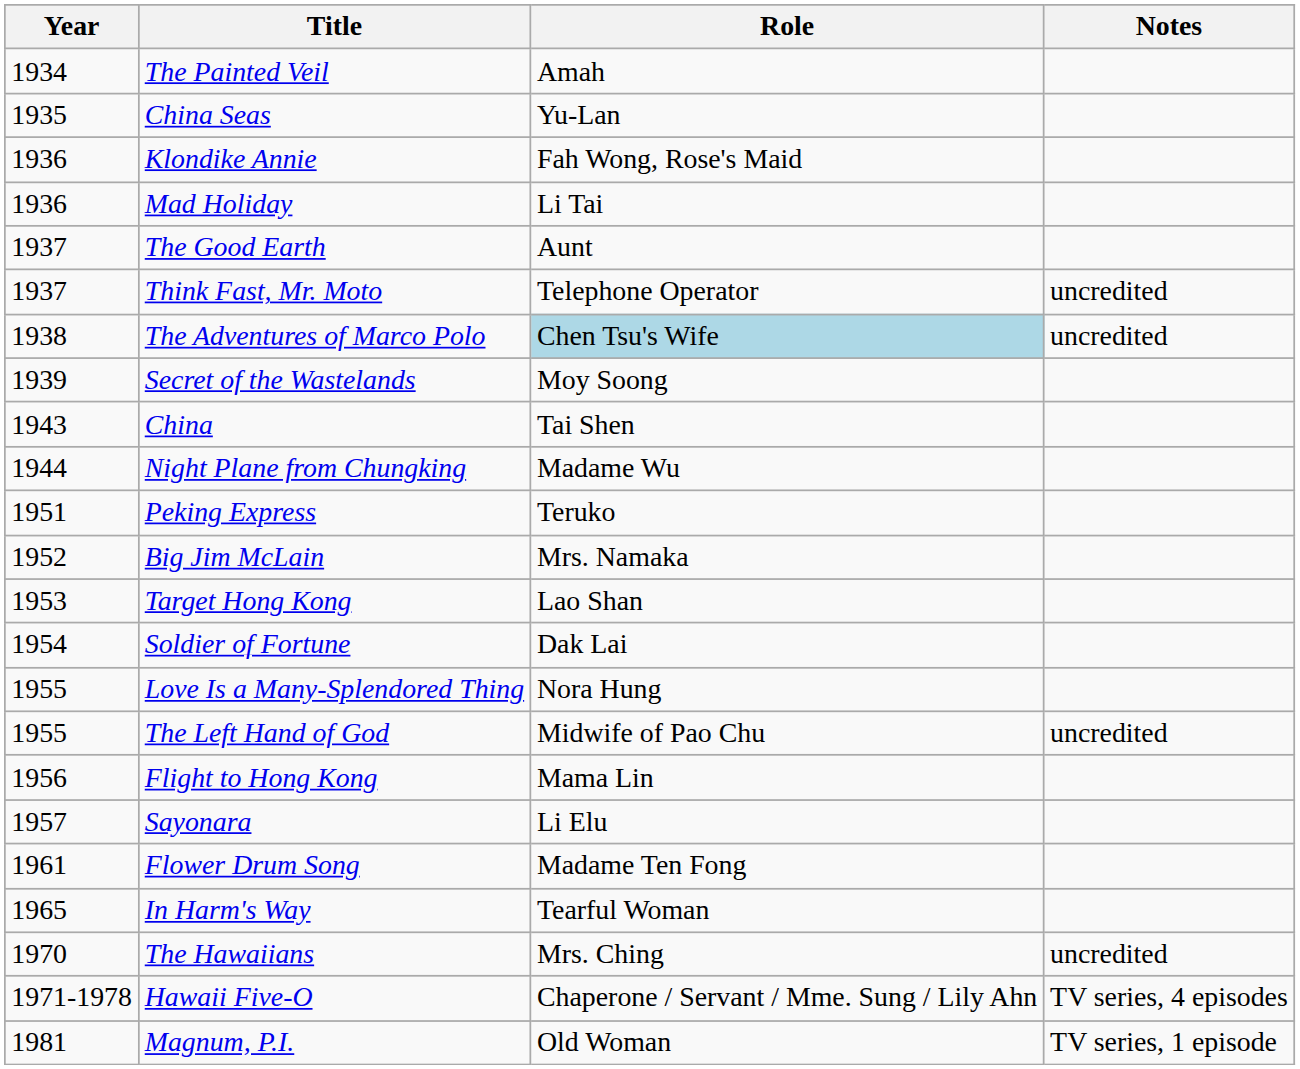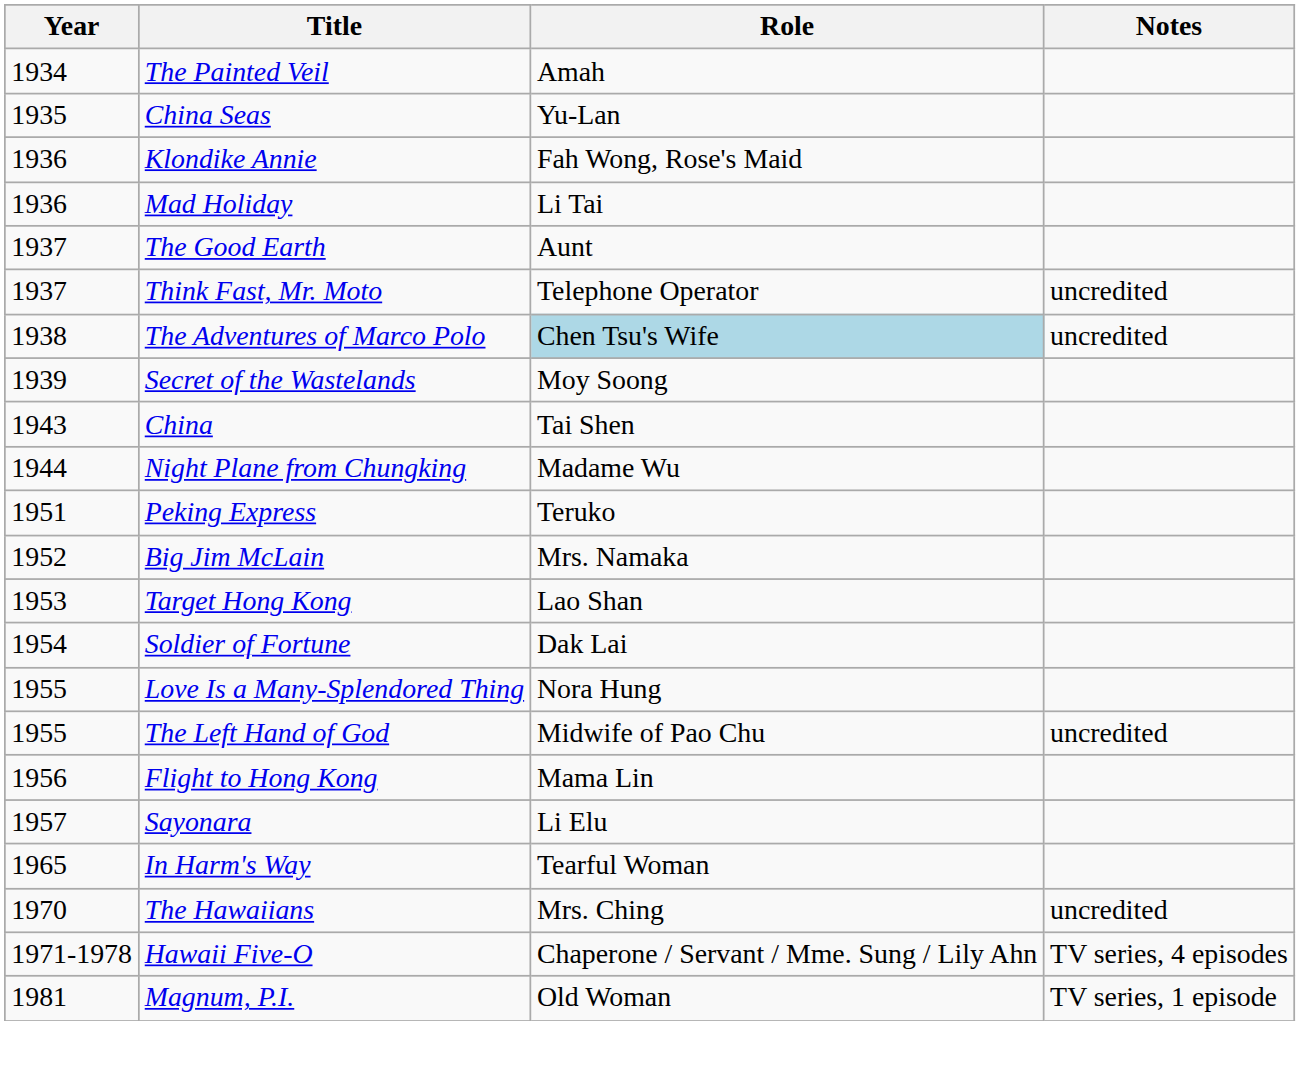- row: 1961 | Flower Drum Song | Madame Ten Fong
